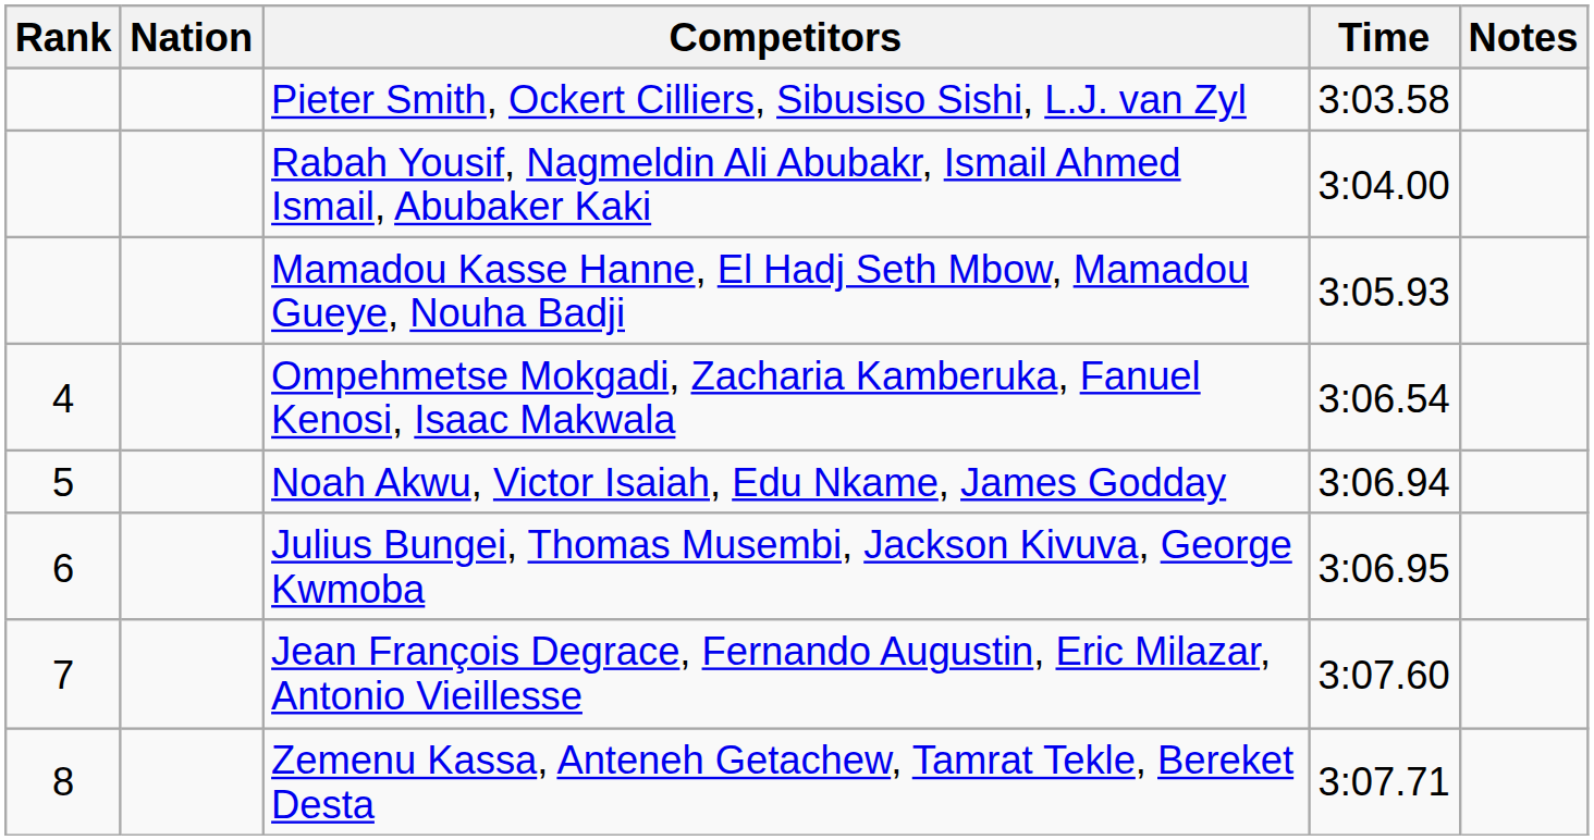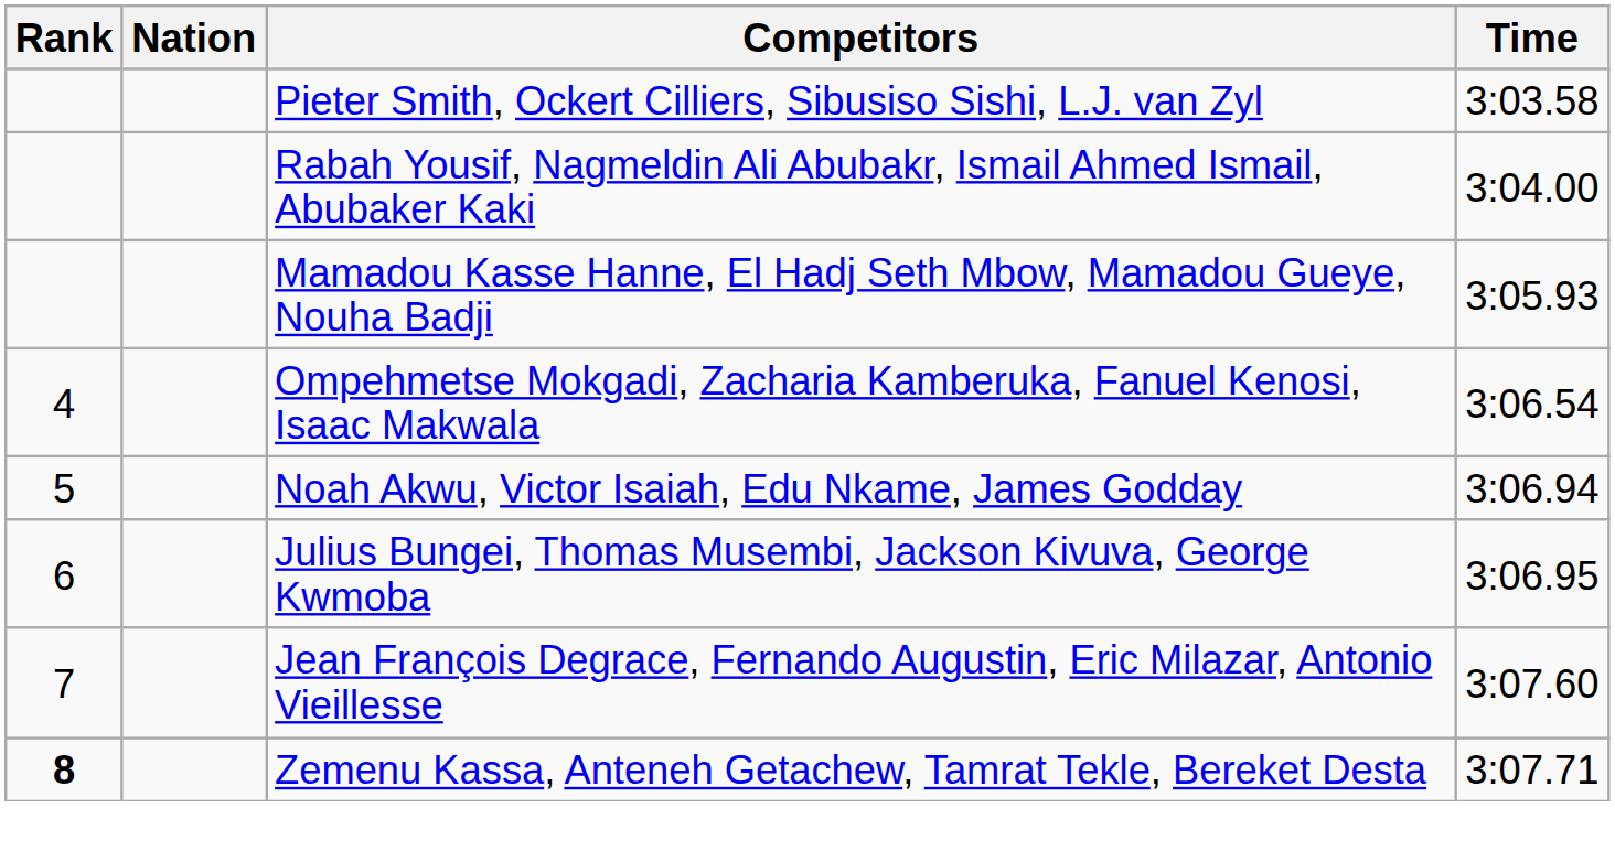- column: Notes
Zemenu Kassa, Anteneh Getachew, Tamrat Tekle, Bereket Desta | Rank: normal -> bold
